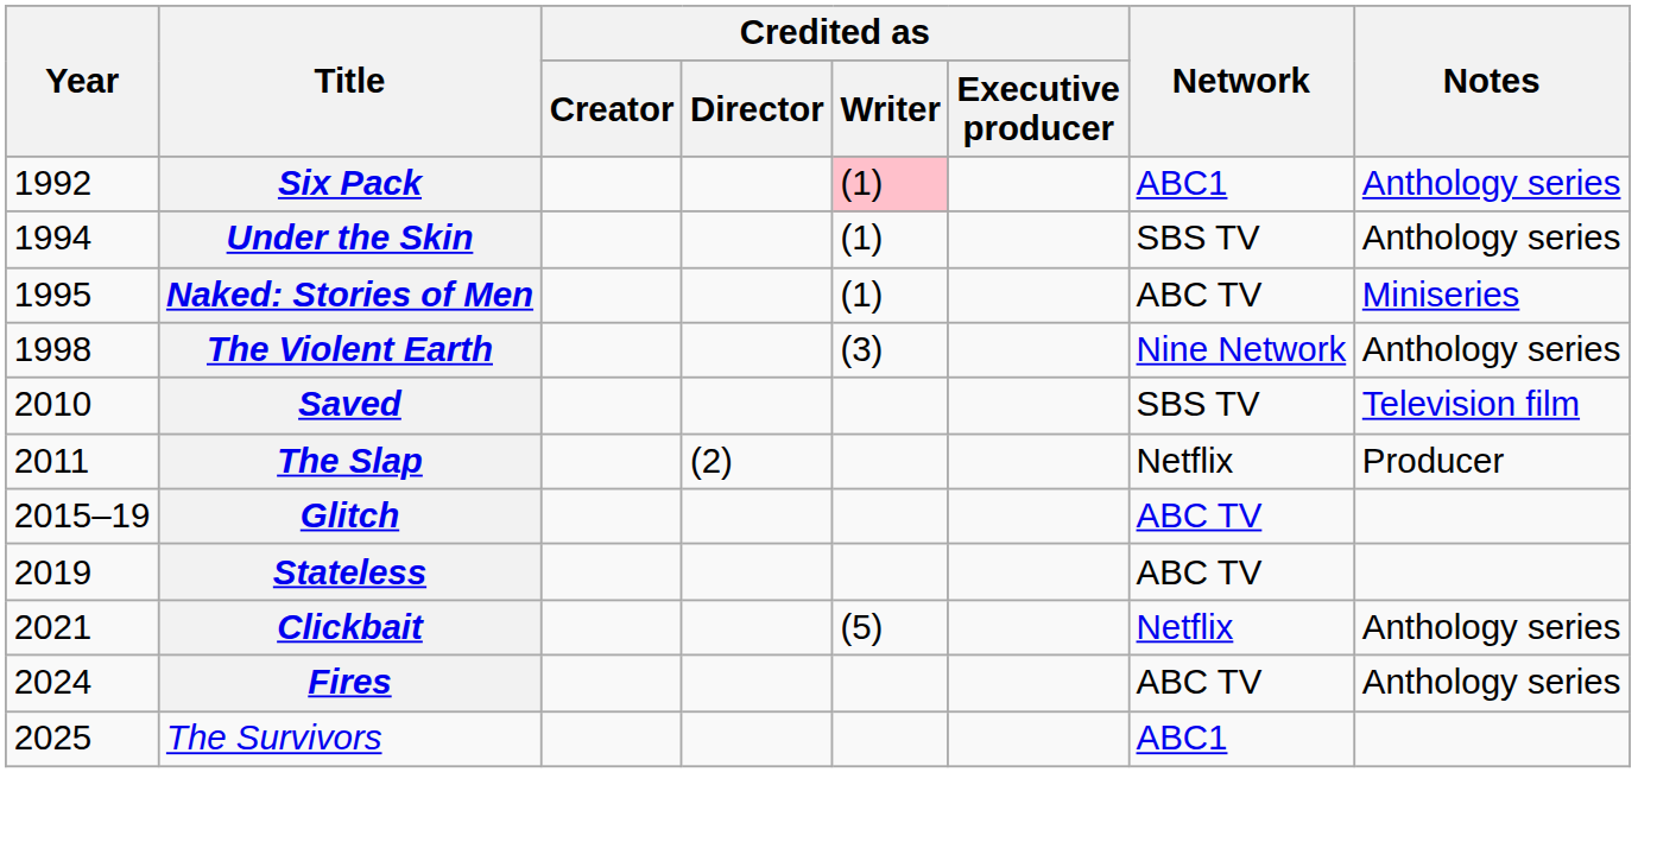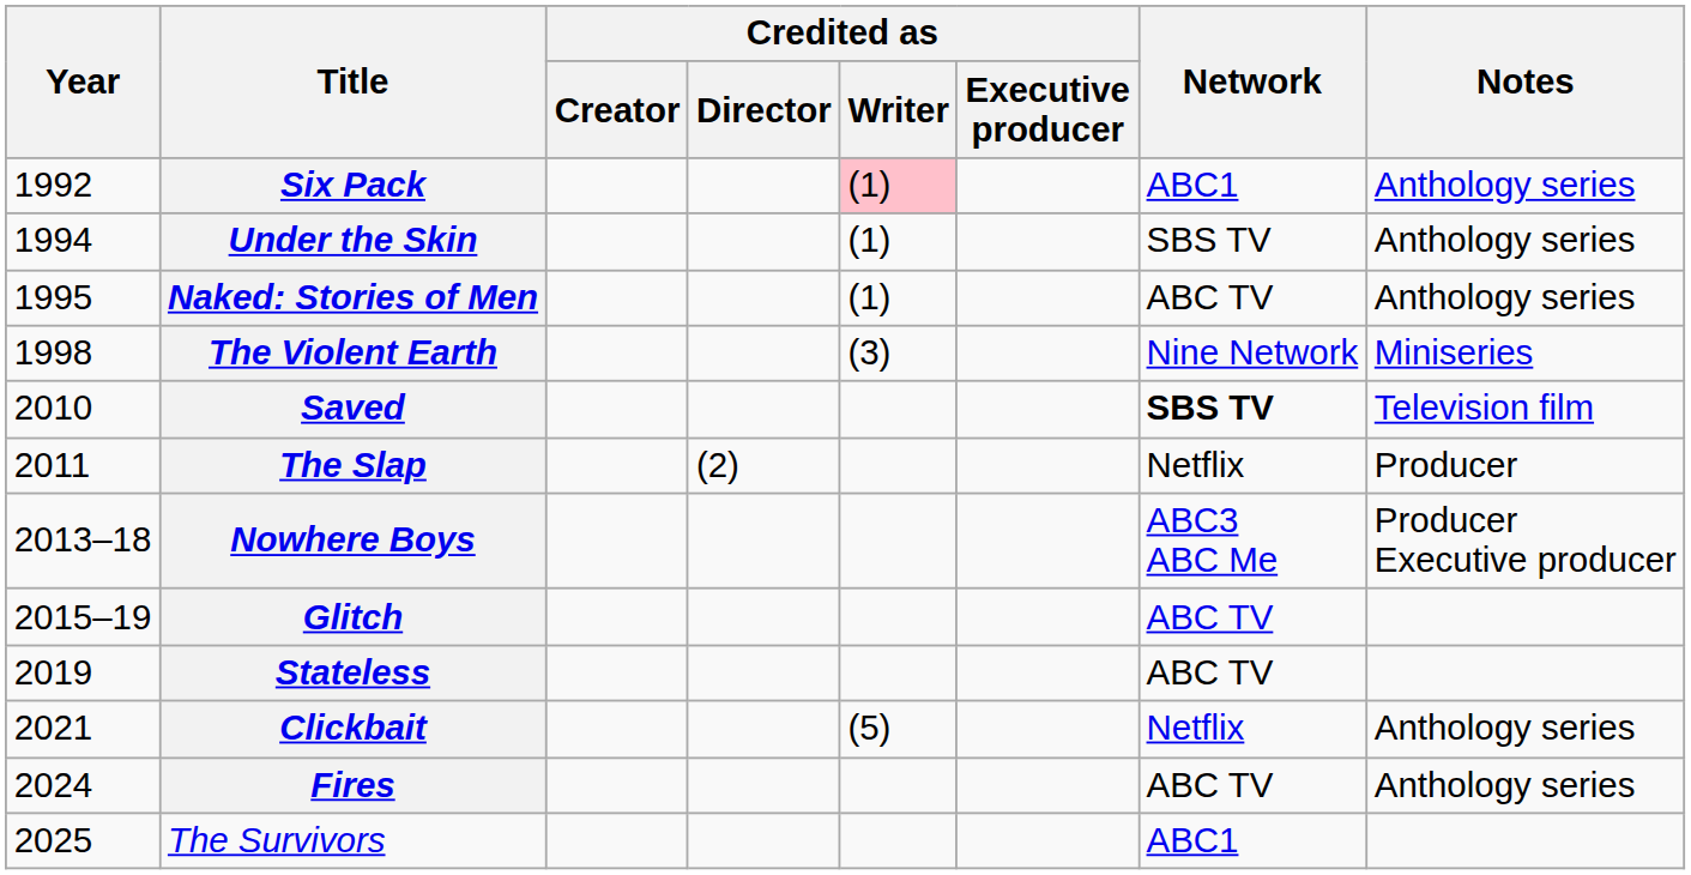Naked: Stories of Men | Notes: Miniseries -> Anthology series
The Violent Earth | Notes: Anthology series -> Miniseries
Saved | Network: normal -> bold
+ row: 2013–18 | Nowhere Boys | ABC3 ABC Me | Producer Executive producer
